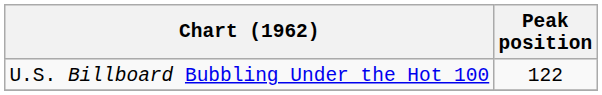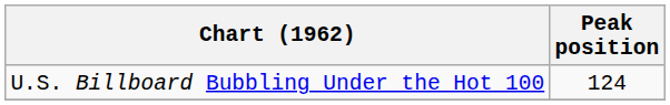U.S. Billboard Bubbling Under the Hot 100 | Peak position: 122 -> 124
